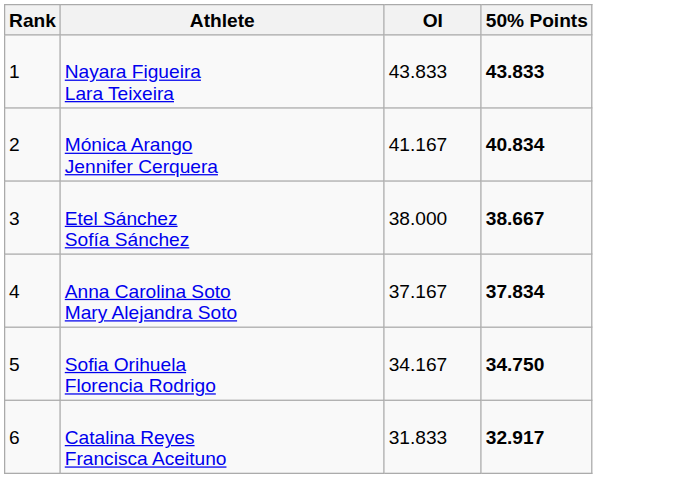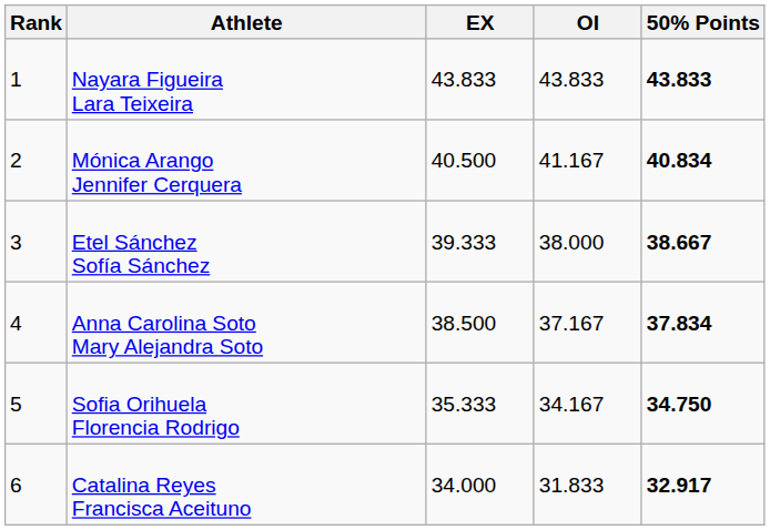+ column: EX | 43.833 | 40.500 | 39.333 | 38.500 | 35.333 | 34.000
